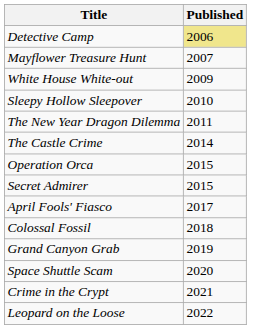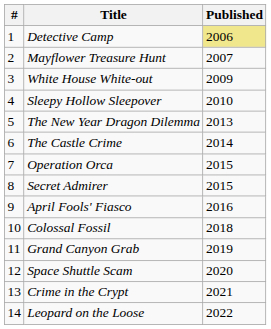+ column: # | 1 | 2 | 3 | 4 | 5 | 6 | 7 | 8 | 9 | 10 | 11 | 12 | 13 | 14
The New Year Dragon Dilemma | Published: 2011 -> 2013
April Fools' Fiasco | Published: 2017 -> 2016
